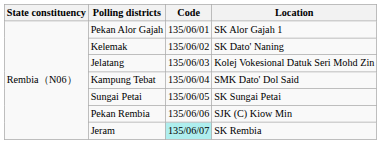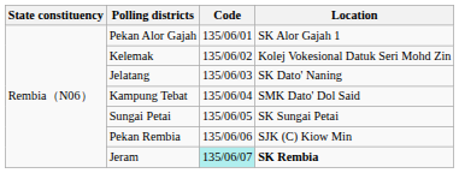Kelemak | Location: SK Dato' Naning -> Kolej Vokesional Datuk Seri Mohd Zin
Jelatang | Location: Kolej Vokesional Datuk Seri Mohd Zin -> SK Dato' Naning
Jeram | Location: normal -> bold
